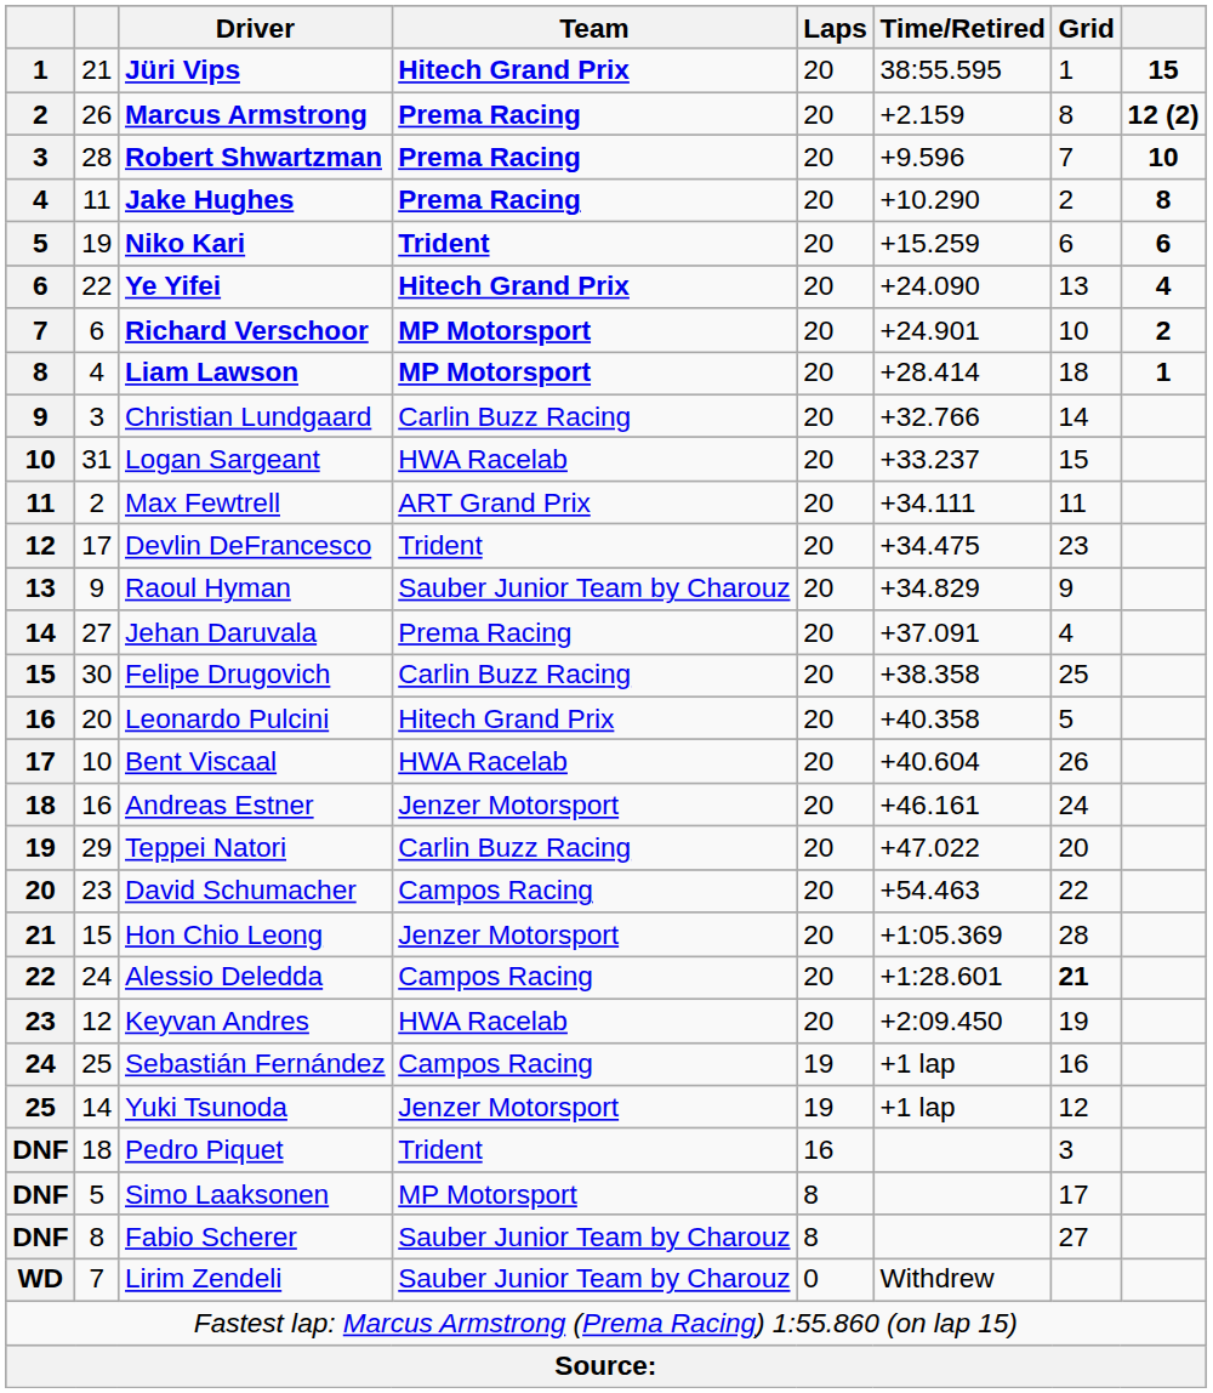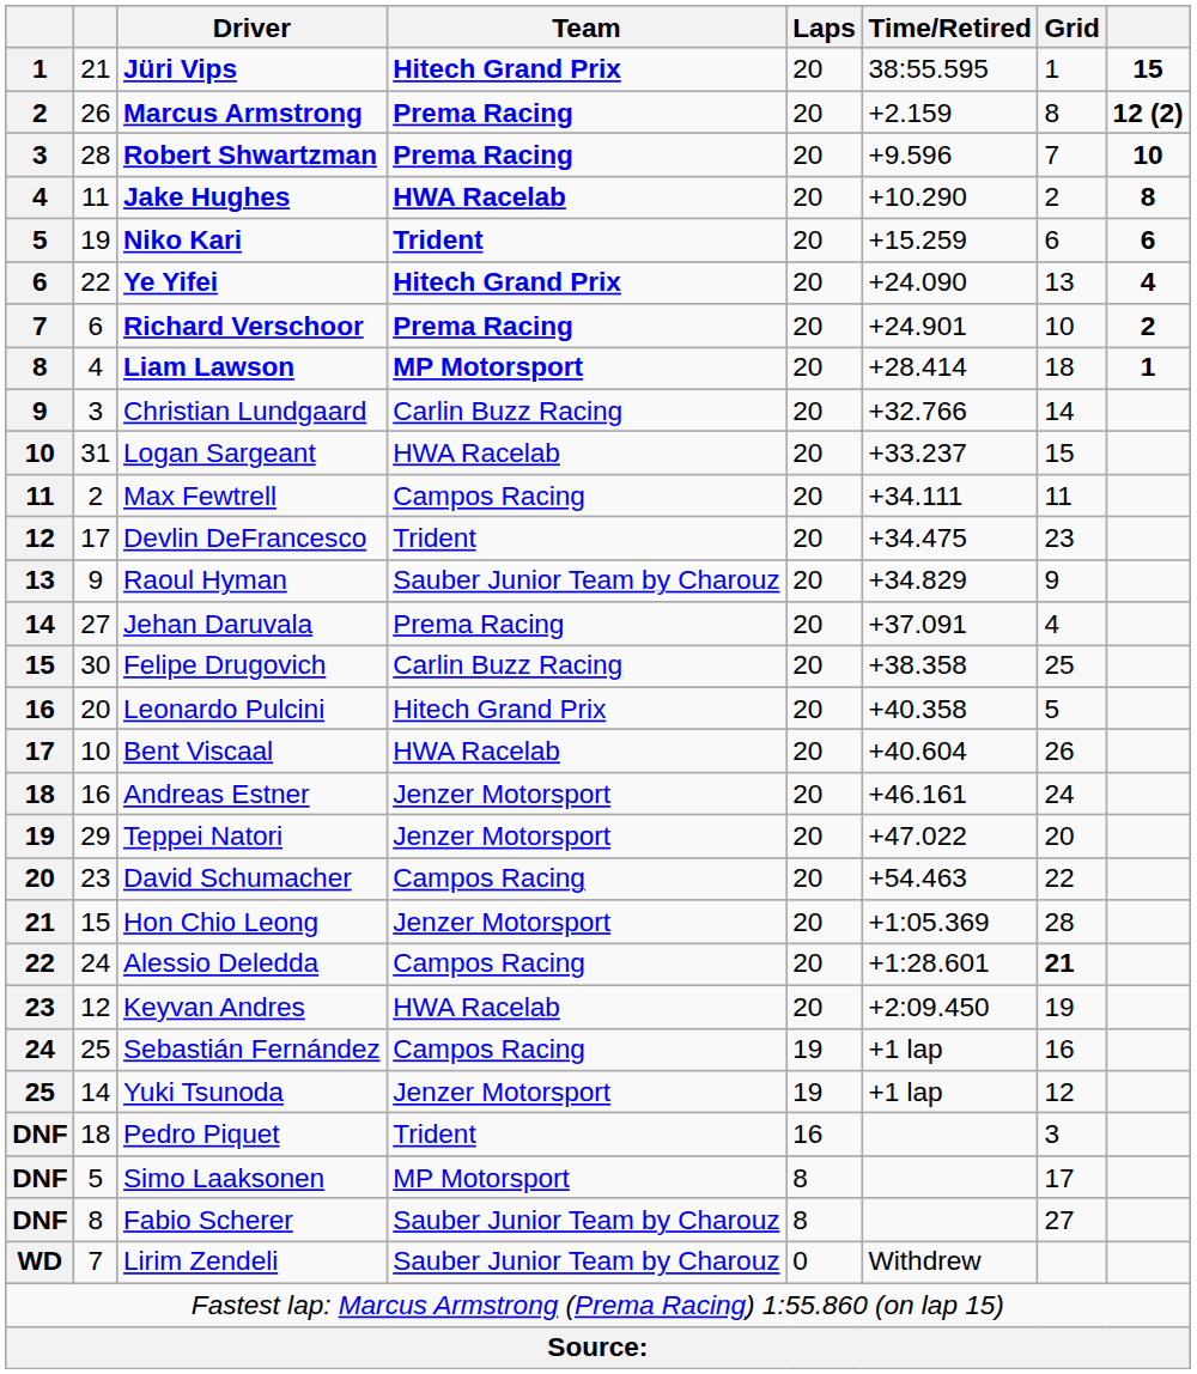Jake Hughes | Team: Prema Racing -> HWA Racelab
Richard Verschoor | Team: MP Motorsport -> Prema Racing
Max Fewtrell | Team: ART Grand Prix -> Campos Racing
Teppei Natori | Team: Carlin Buzz Racing -> Jenzer Motorsport
